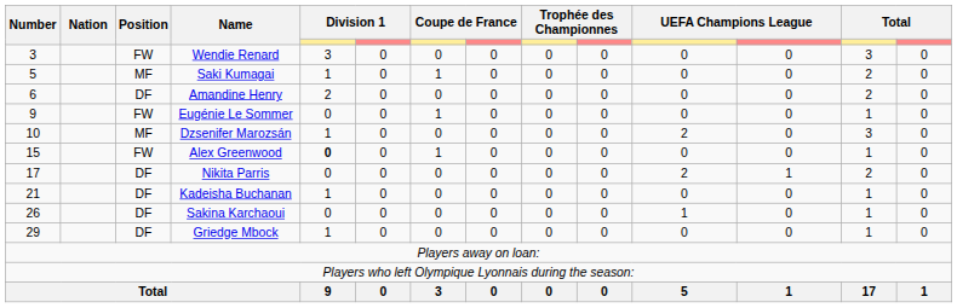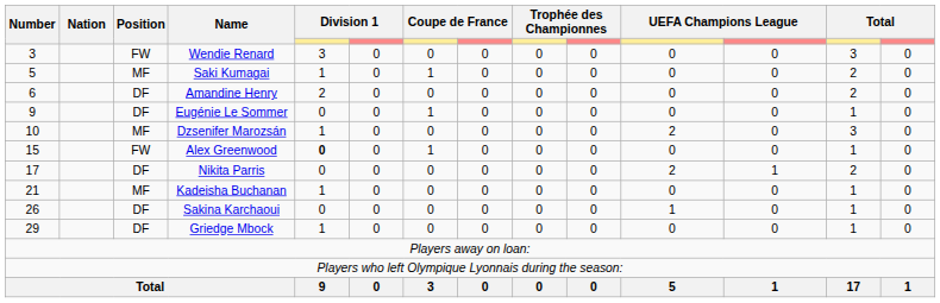Eugénie Le Sommer | Position: FW -> DF
Kadeisha Buchanan | Position: DF -> MF
